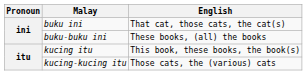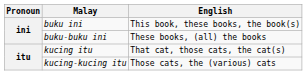buku ini | English: That cat, those cats, the cat(s) -> This book, these books, the book(s)
kucing itu | English: This book, these books, the book(s) -> That cat, those cats, the cat(s)
